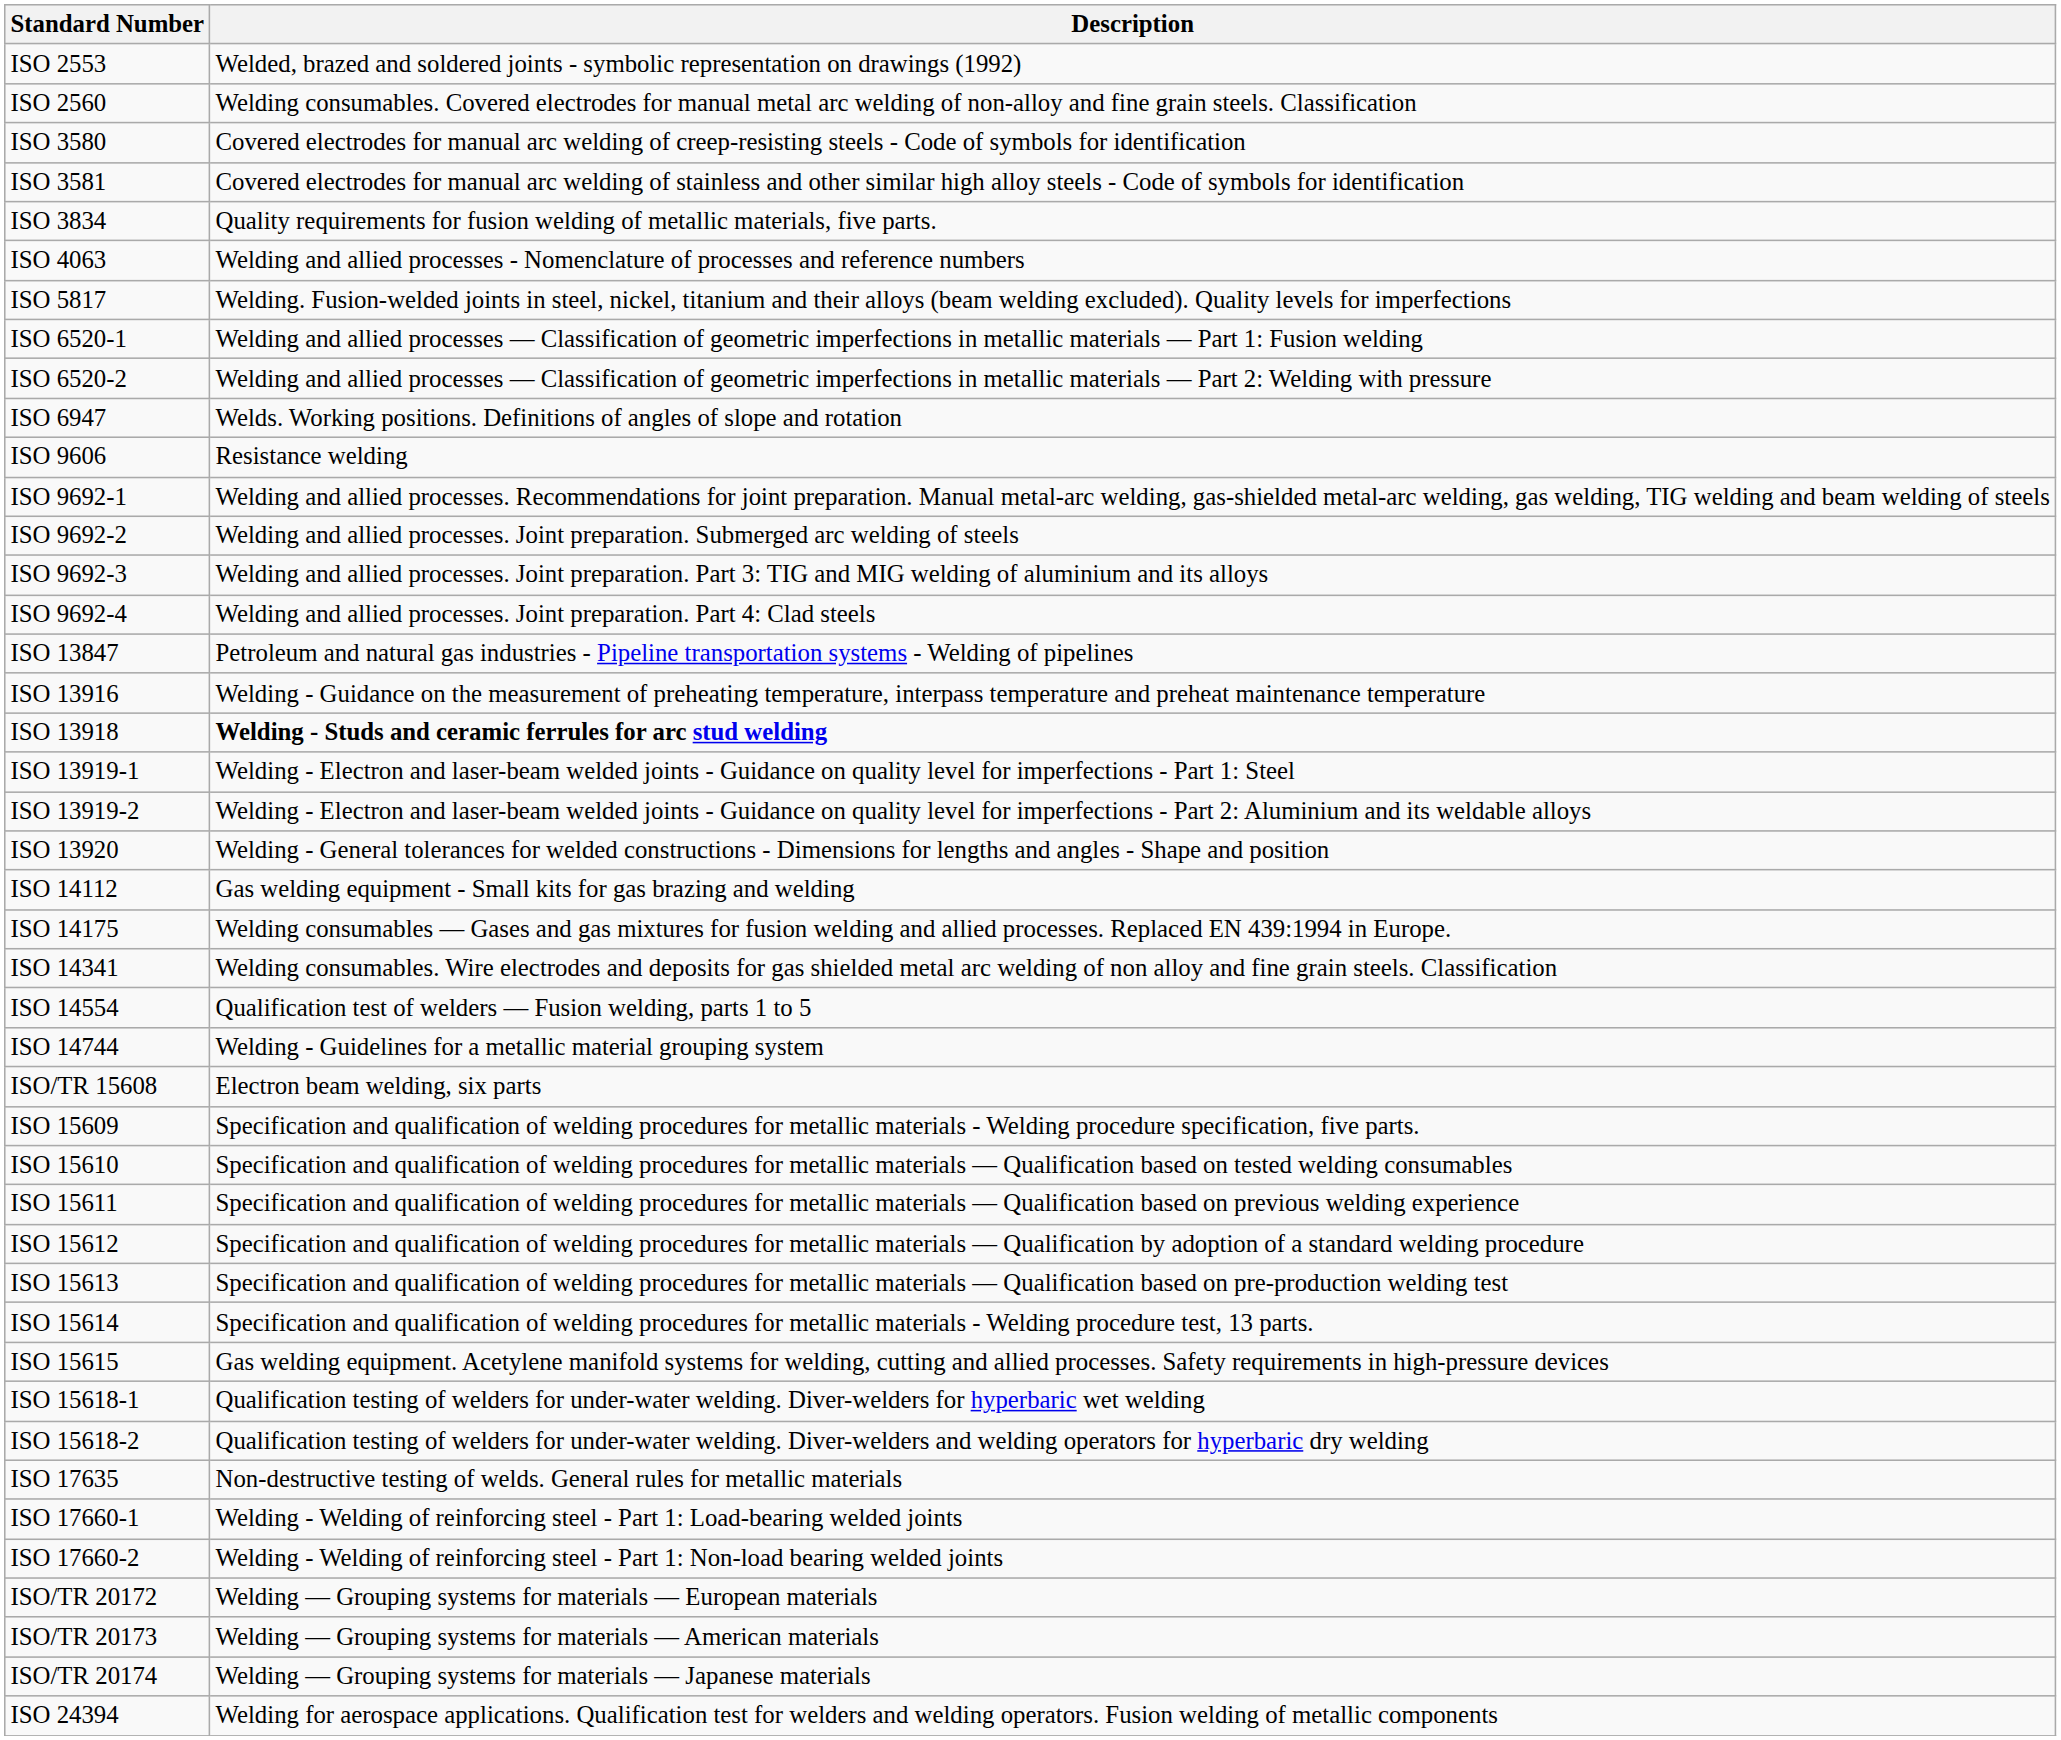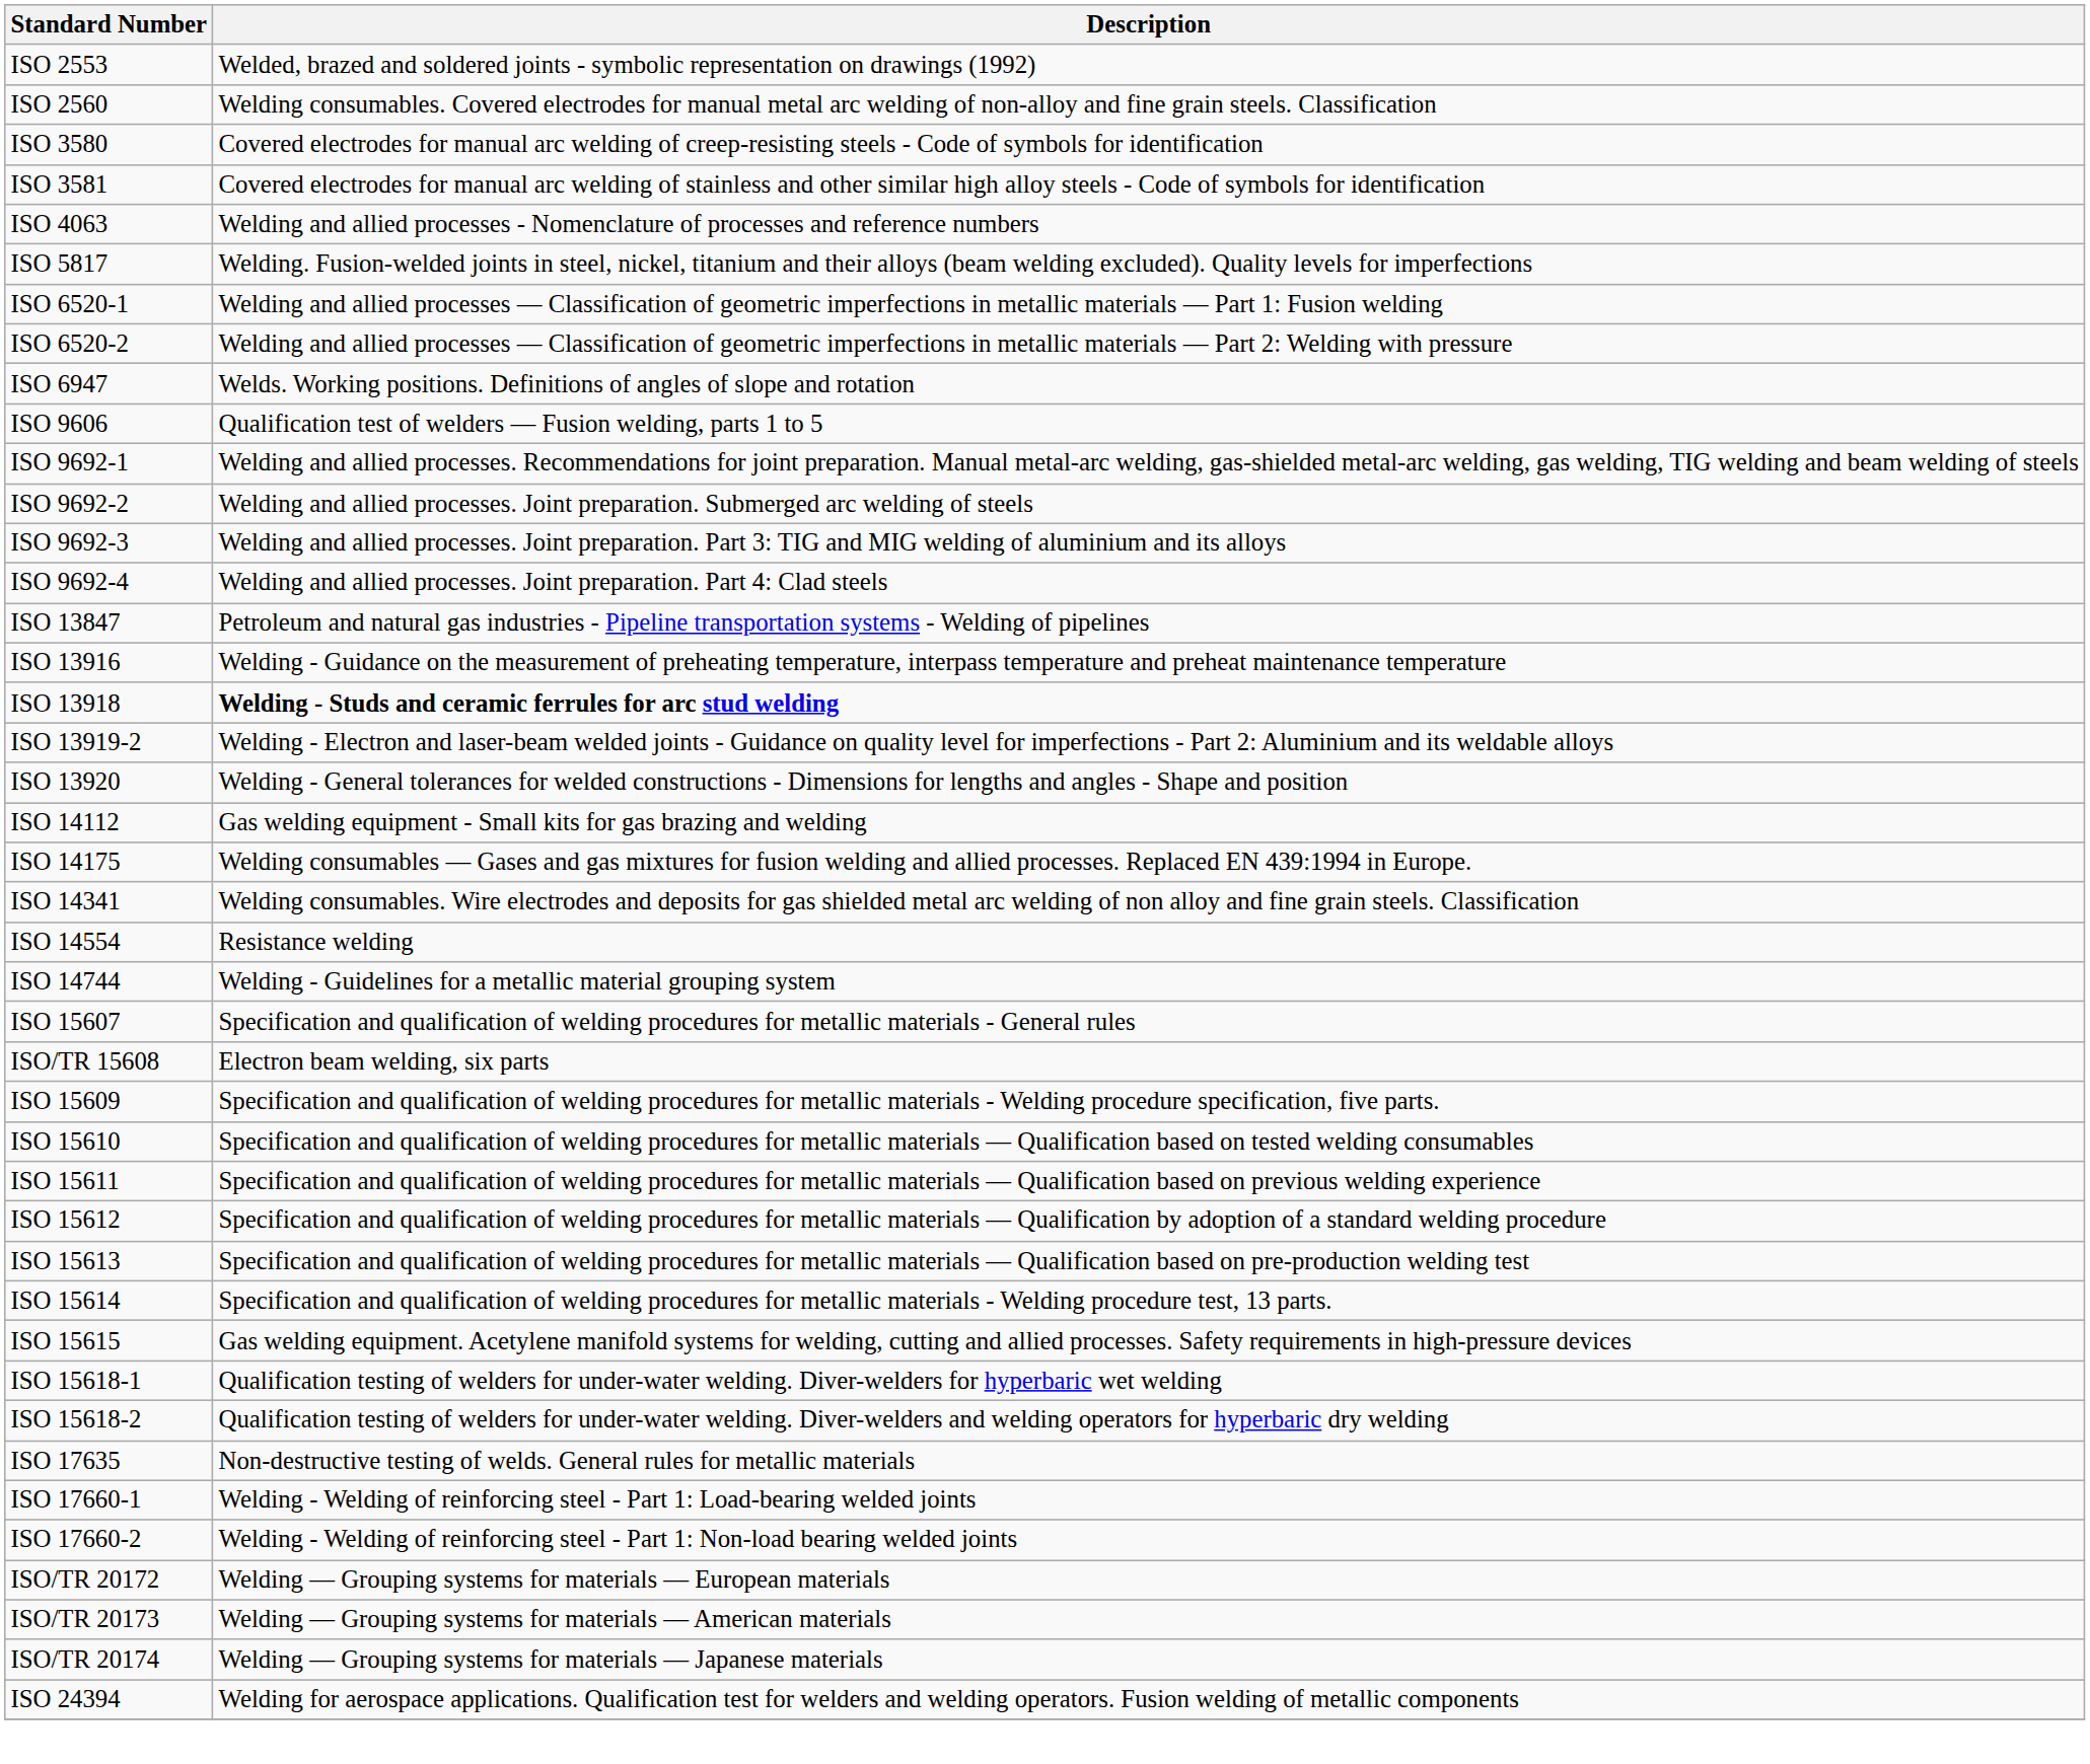- row: ISO 3834 | Quality requirements for fusion welding of metallic materials, five parts.
ISO 9606 | Description: Resistance welding -> Qualification test of welders — Fusion welding, parts 1 to 5
- row: ISO 13919-1 | Welding - Electron and laser-beam welded joints - Guidance on quality level for imperfections - Part 1: Steel
ISO 14554 | Description: Qualification test of welders — Fusion welding, parts 1 to 5 -> Resistance welding
+ row: ISO 15607 | Specification and qualification of welding procedures for metallic materials - General rules
